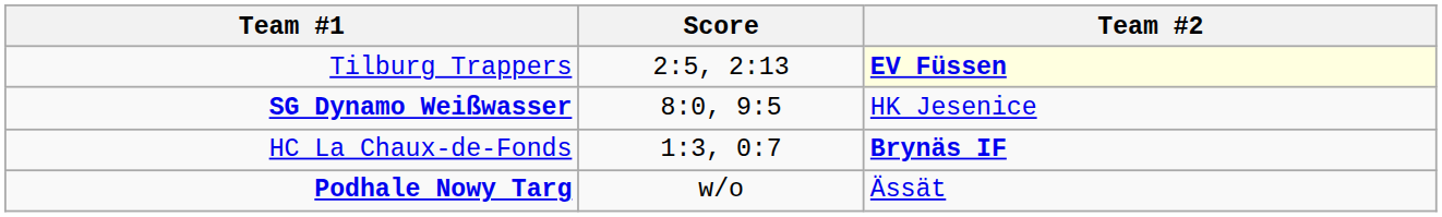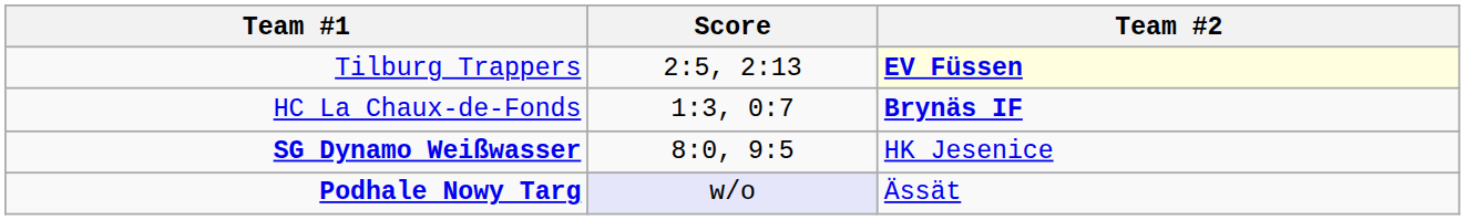rows swapped: HC La Chaux-de-Fonds <-> SG Dynamo Weißwasser
Podhale Nowy Targ | Score: no background -> lavender background
